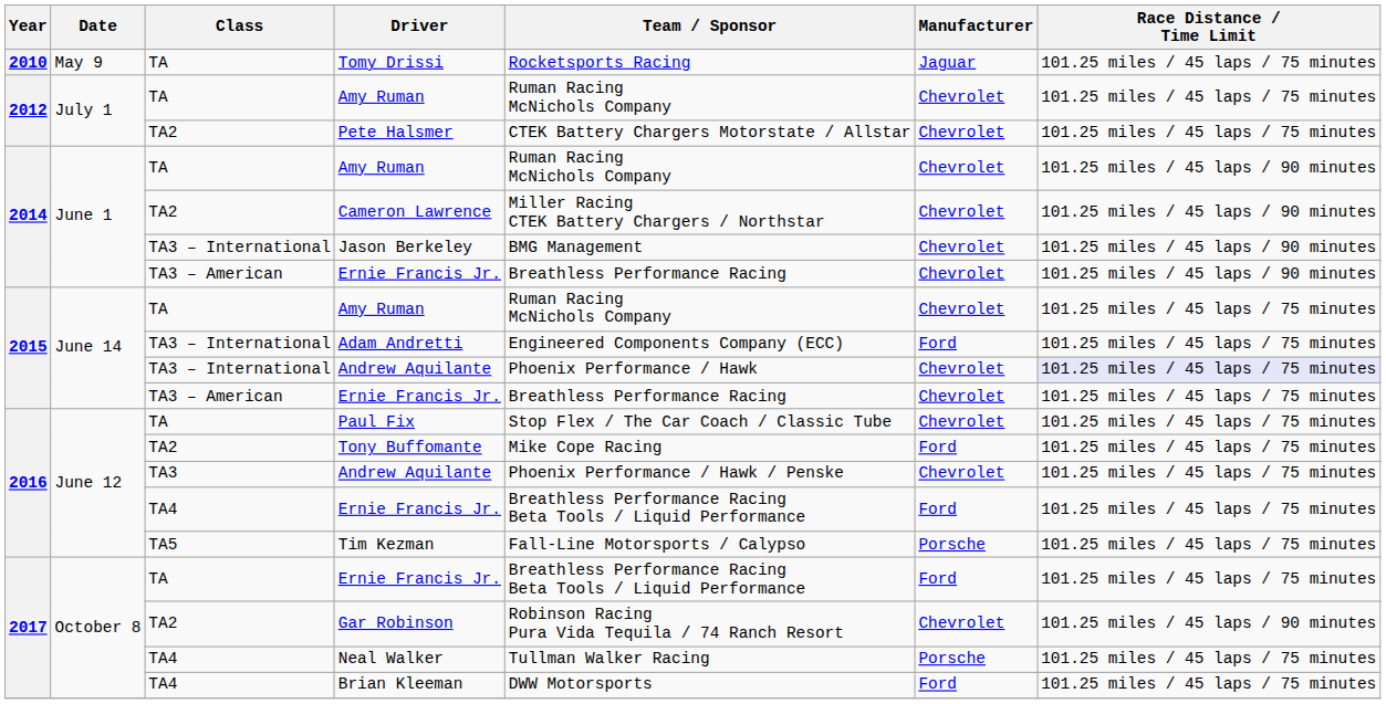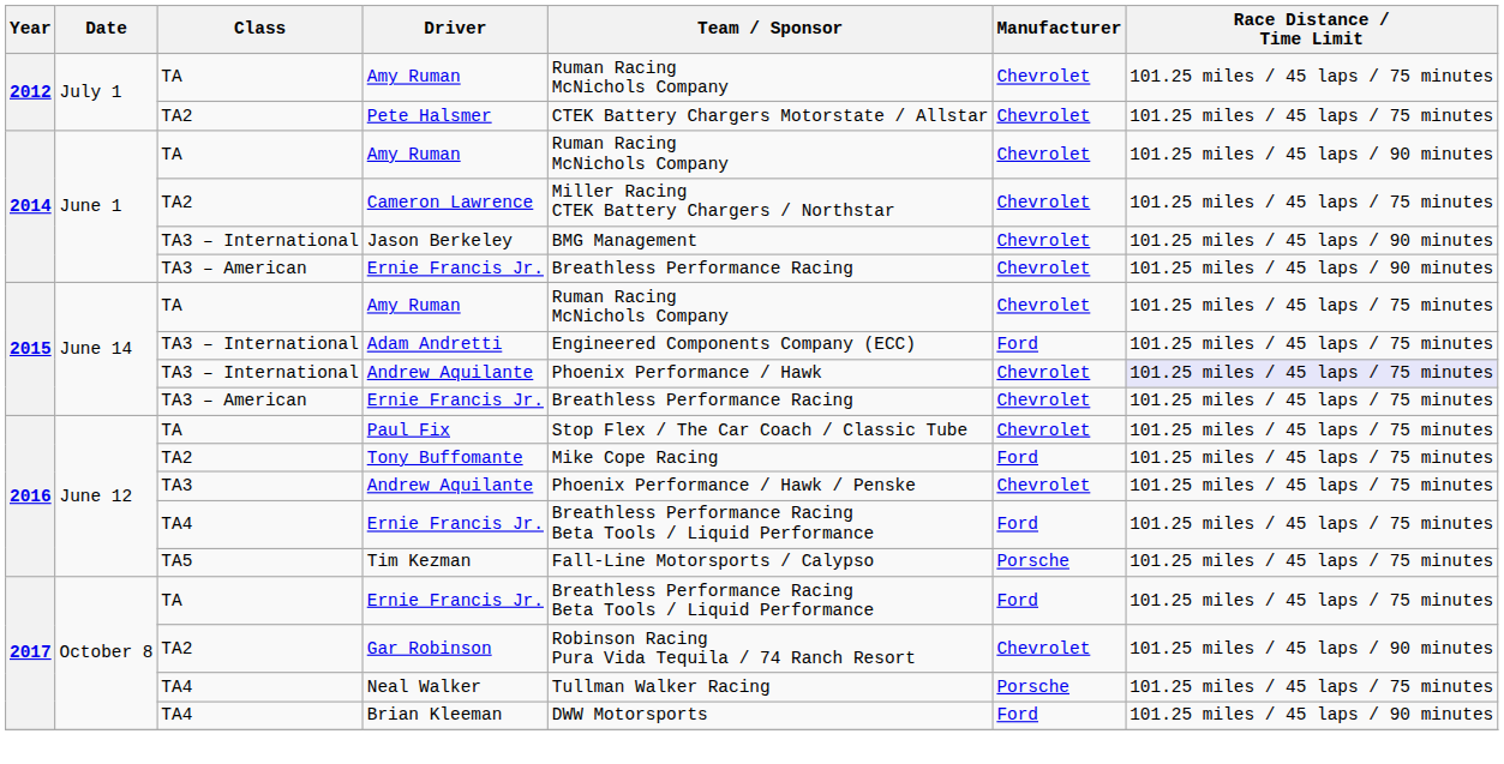- row: 2010 | May 9 | TA | Tomy Drissi | Rocketsports Racing | Jaguar | 101.25 miles / 45 laps / 75 minutes
Cameron Lawrence | Race Distance / Time Limit: 101.25 miles / 45 laps / 90 minutes -> 101.25 miles / 45 laps / 75 minutes
Brian Kleeman | Race Distance / Time Limit: 101.25 miles / 45 laps / 75 minutes -> 101.25 miles / 45 laps / 90 minutes
